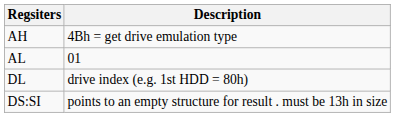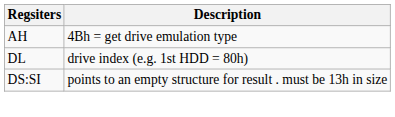- row: AL | 01
